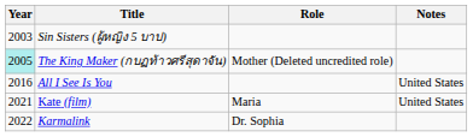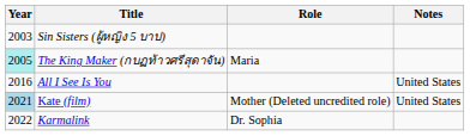The King Maker (กบฏท้าวศรีสุดาจัน) | Role: Mother (Deleted uncredited role) -> Maria
Kate (film) | Year: no background -> lightblue background
Kate (film) | Role: Maria -> Mother (Deleted uncredited role)
